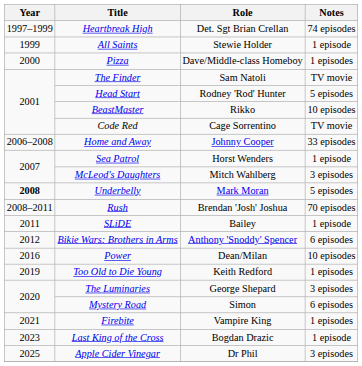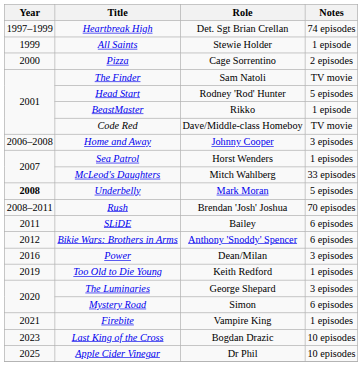Pizza | Role: Dave/Middle-class Homeboy -> Cage Sorrentino
Pizza | Notes: 1 episodes -> 2 episodes
BeastMaster | Notes: 10 episodes -> 1 episode
Code Red | Role: Cage Sorrentino -> Dave/Middle-class Homeboy
Home and Away | Notes: 33 episodes -> 3 episodes
Sea Patrol | Notes: 1 episode -> 1 episodes
McLeod's Daughters | Notes: 3 episodes -> 33 episodes
SLiDE | Notes: 1 episode -> 6 episodes
Power | Notes: 10 episodes -> 3 episodes
Last King of the Cross | Notes: 1 episode -> 10 episodes
Apple Cider Vinegar | Notes: 3 episodes -> 10 episodes
